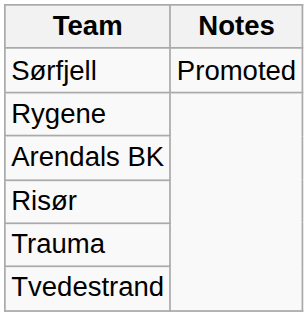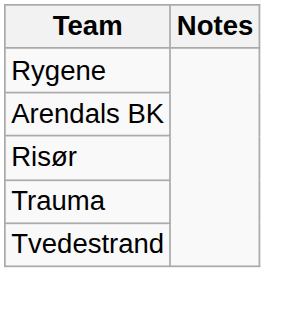- row: Sørfjell | Promoted
